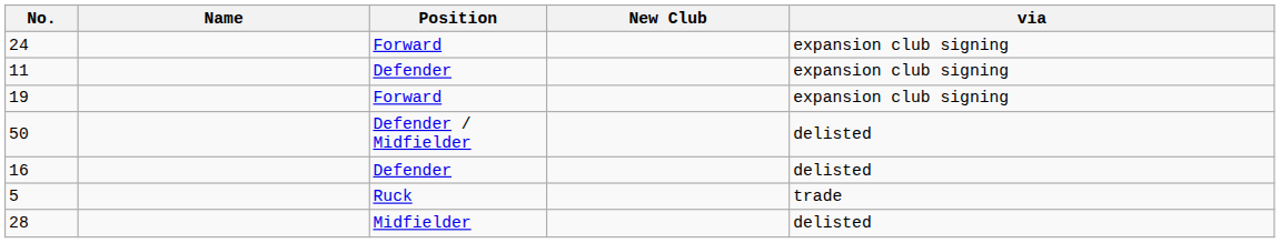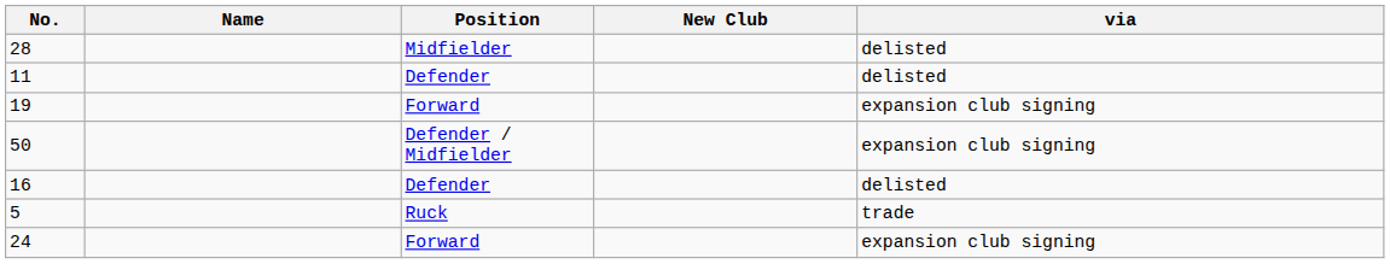rows swapped: 24 <-> 28
11 | via: expansion club signing -> delisted
50 | via: delisted -> expansion club signing
